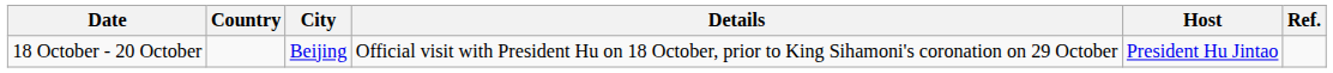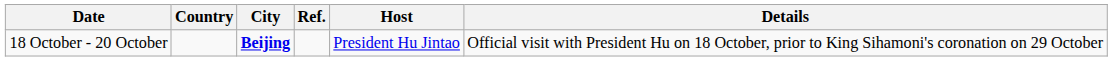columns swapped: Details <-> Ref.
18 October - 20 October | City: normal -> bold
